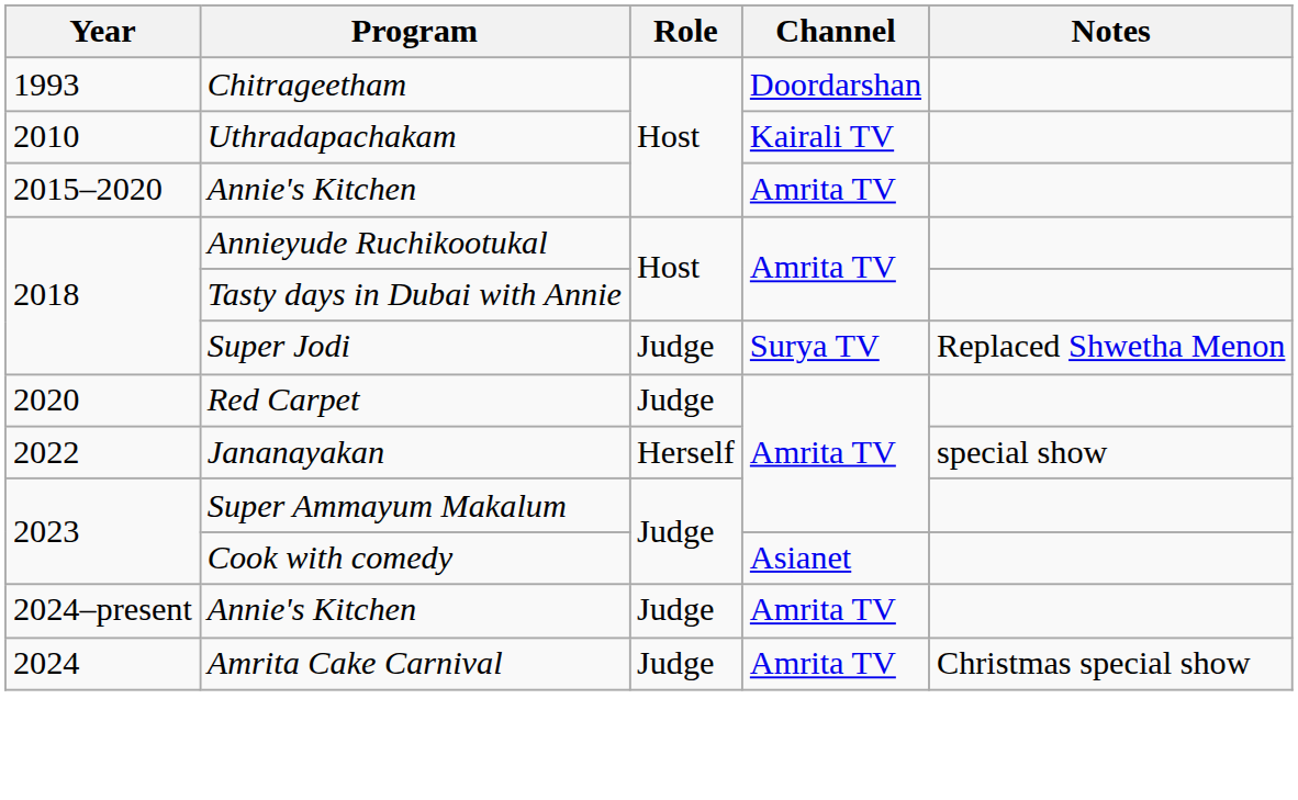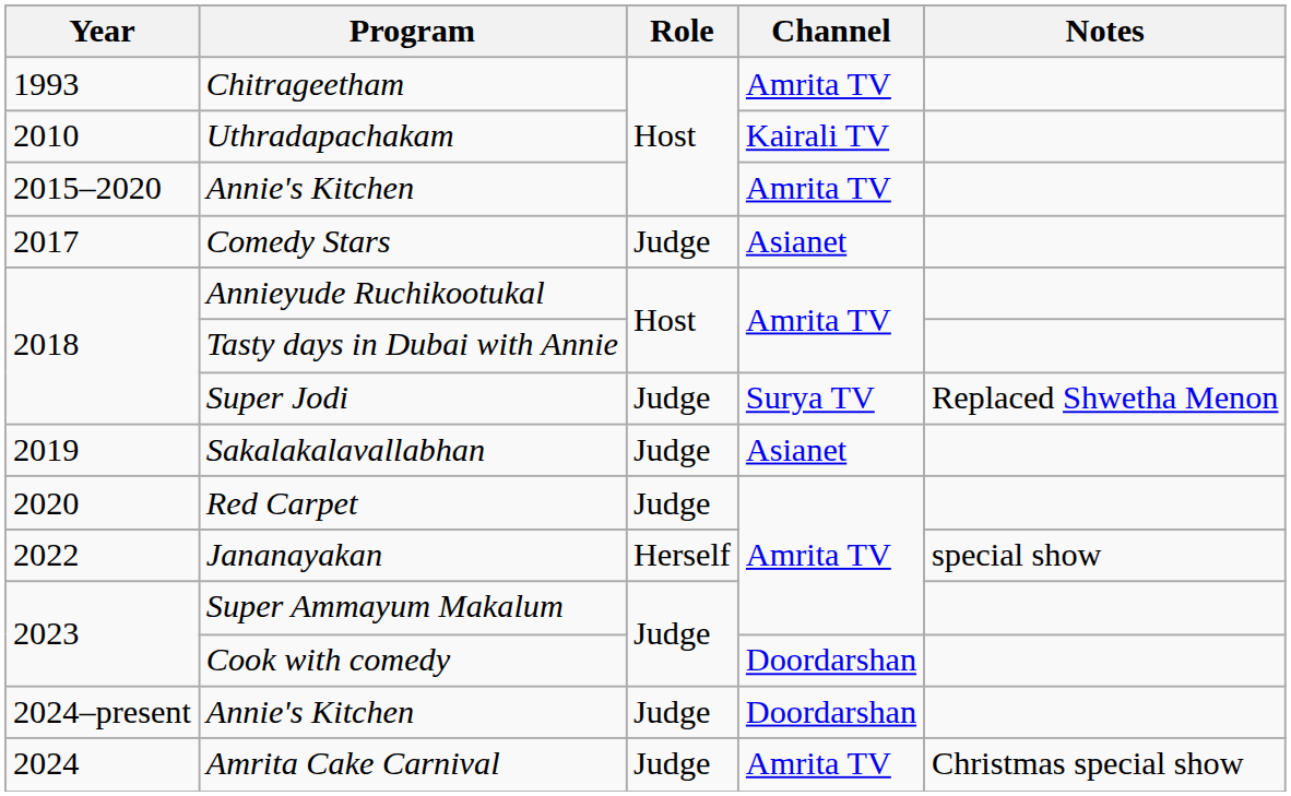Chitrageetham | Channel: Doordarshan -> Amrita TV
+ row: 2017 | Comedy Stars | Judge | Asianet
+ row: 2019 | Sakalakalavallabhan | Judge | Asianet
Cook with comedy | Channel: Asianet -> Doordarshan
2024–present / Annie's Kitchen | Channel: Amrita TV -> Doordarshan
